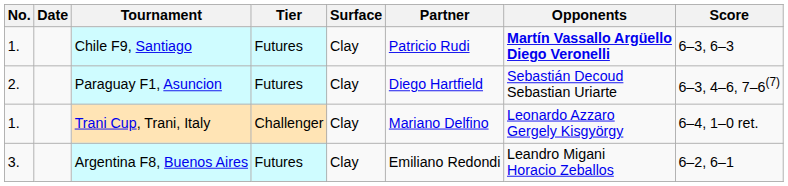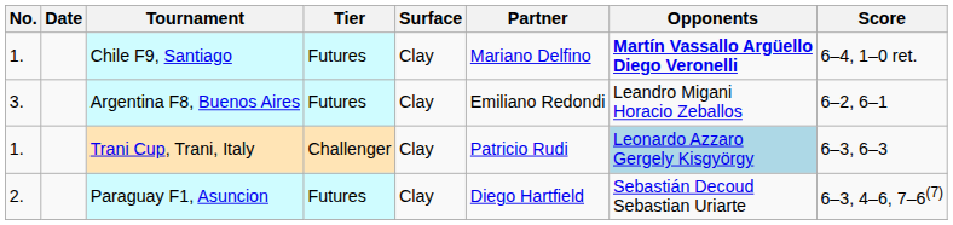Chile F9, Santiago | Partner: Patricio Rudi -> Mariano Delfino
Chile F9, Santiago | Score: 6–3, 6–3 -> 6–4, 1–0 ret.
rows swapped: Paraguay F1, Asuncion <-> Argentina F8, Buenos Aires
Trani Cup, Trani, Italy | Partner: Mariano Delfino -> Patricio Rudi
Trani Cup, Trani, Italy | Opponents: no background -> lightblue background
Trani Cup, Trani, Italy | Score: 6–4, 1–0 ret. -> 6–3, 6–3
